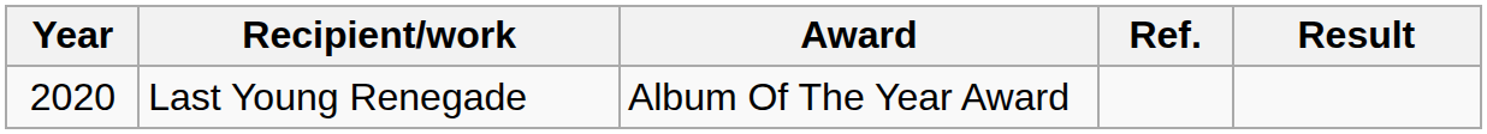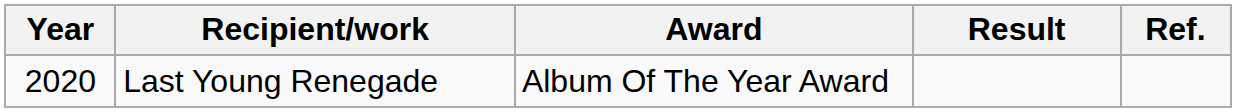columns swapped: Result <-> Ref.
